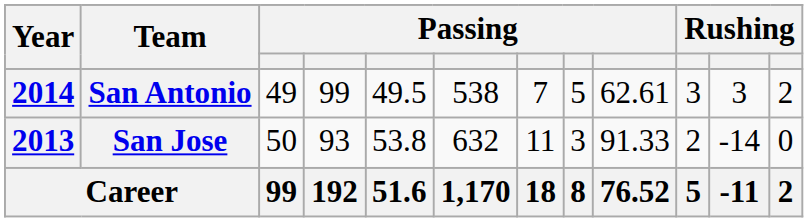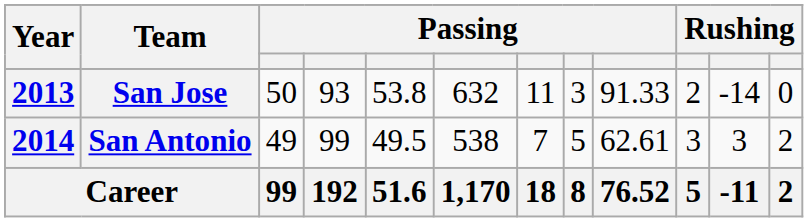rows swapped: San Jose <-> San Antonio
